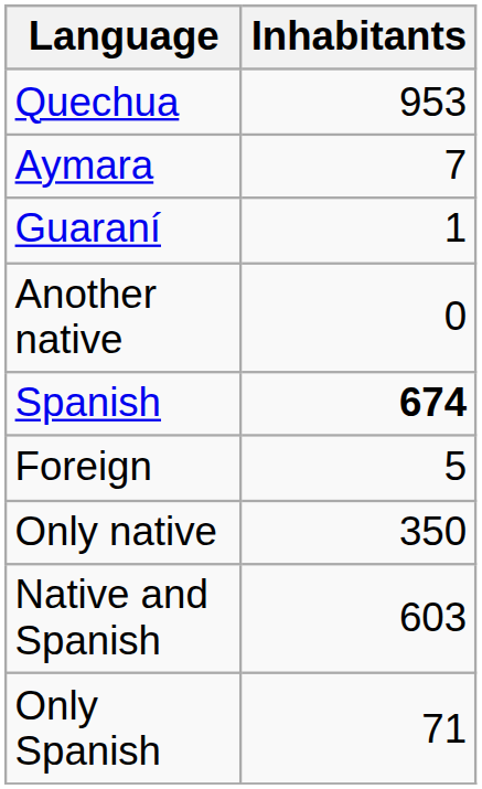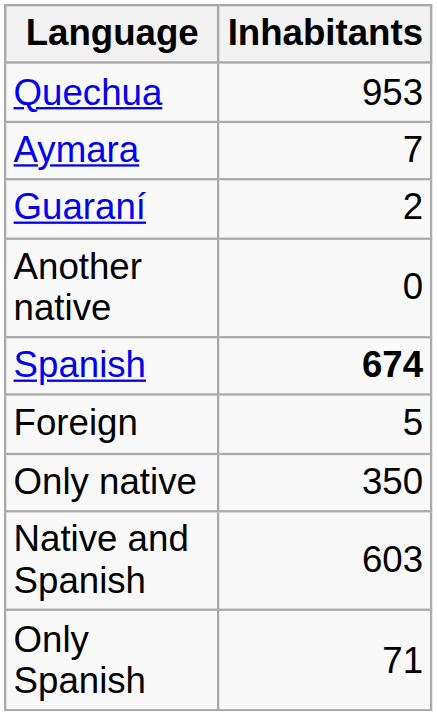Guaraní | Inhabitants: 1 -> 2
